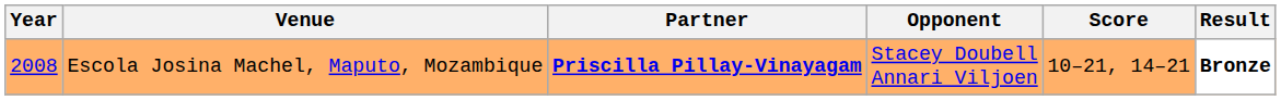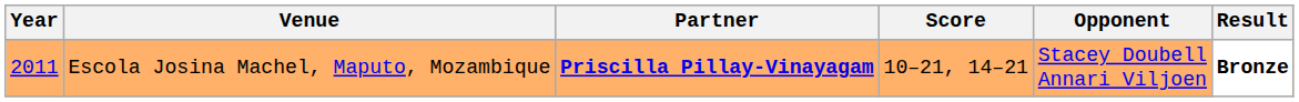columns swapped: Opponent <-> Score
Escola Josina Machel, Maputo, Mozambique | Year: 2008 -> 2011
